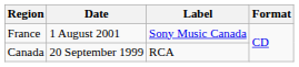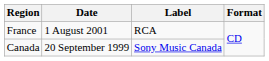France | Label: Sony Music Canada -> RCA
Canada | Label: RCA -> Sony Music Canada
